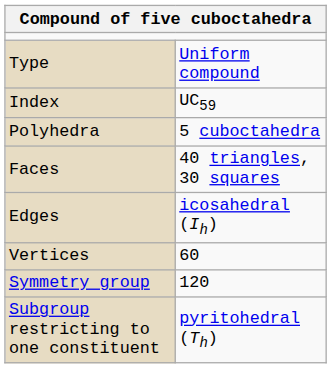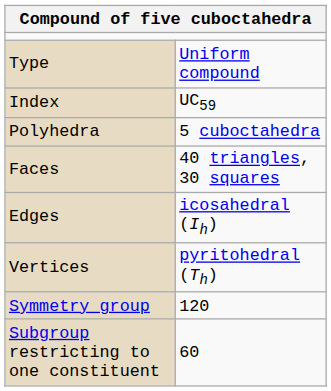Vertices | column 2: 60 -> pyritohedral (Th)
Subgroup restricting to one constituent | column 2: pyritohedral (Th) -> 60
